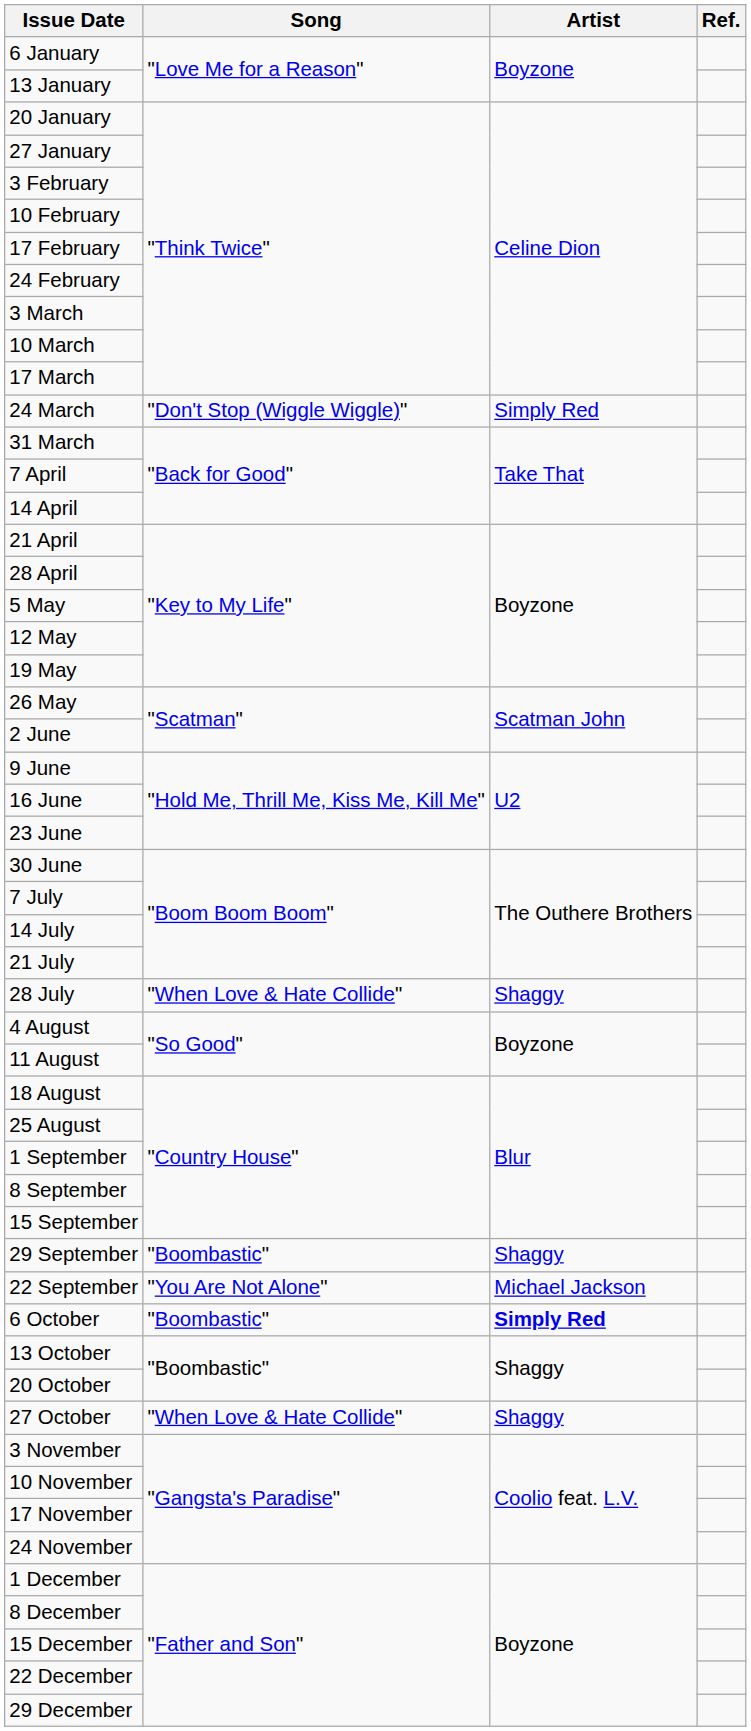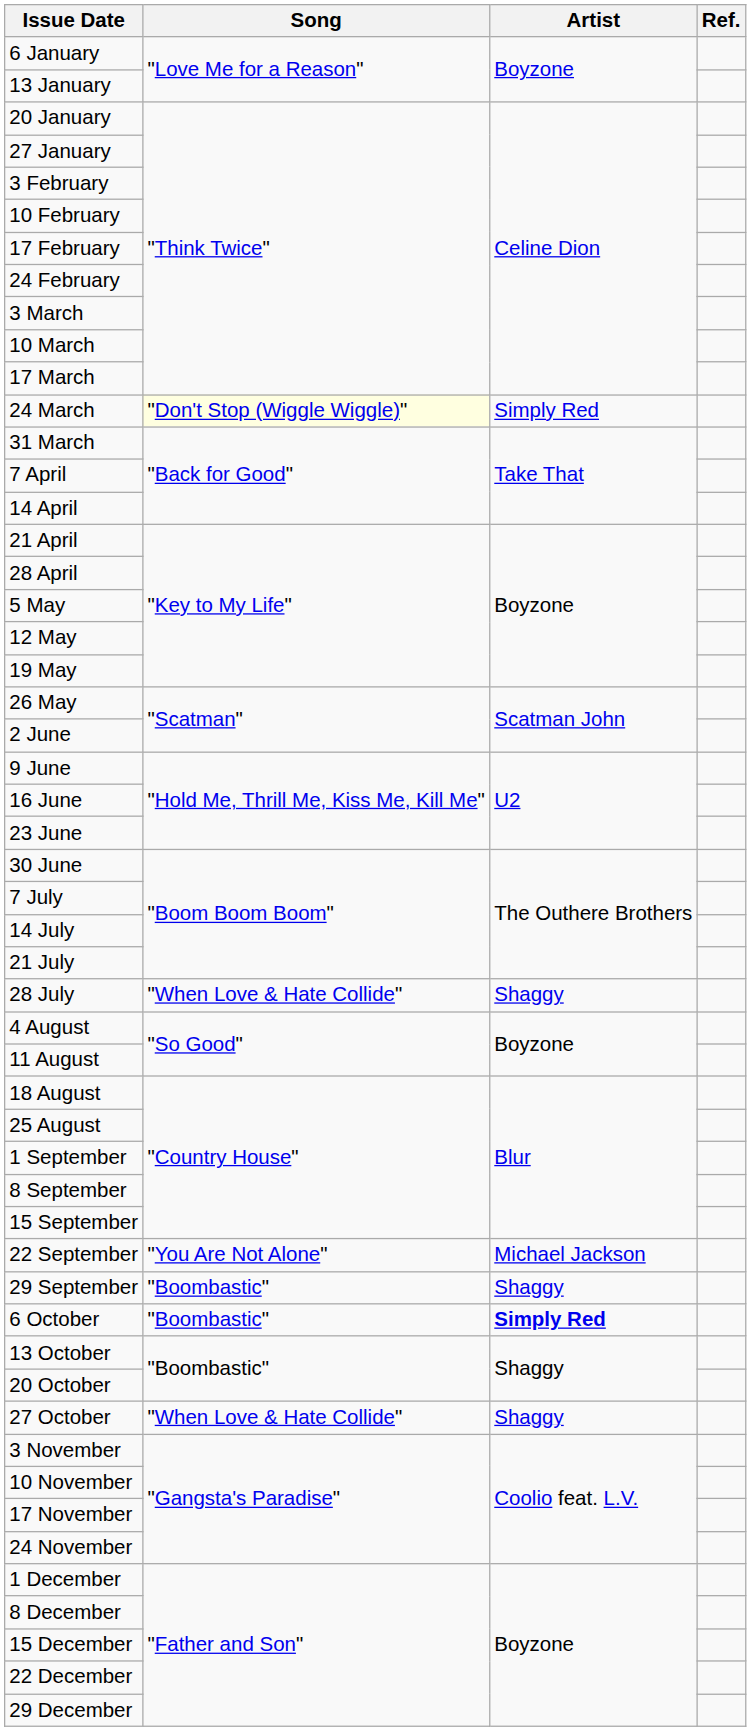24 March | Song: no background -> lightyellow background
rows swapped: 22 September <-> 29 September
